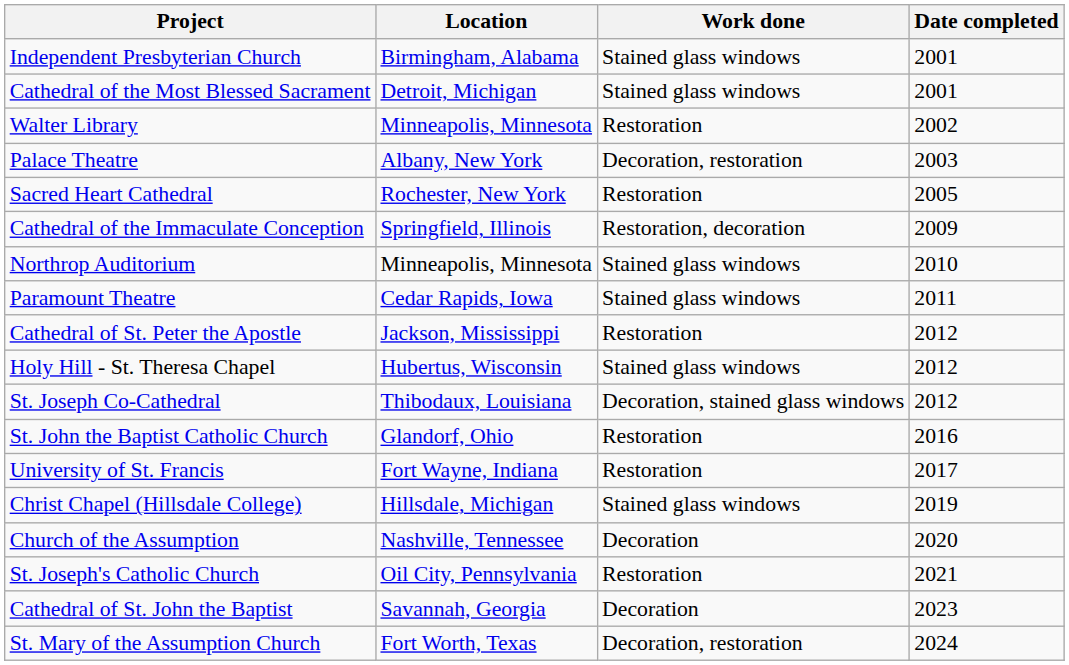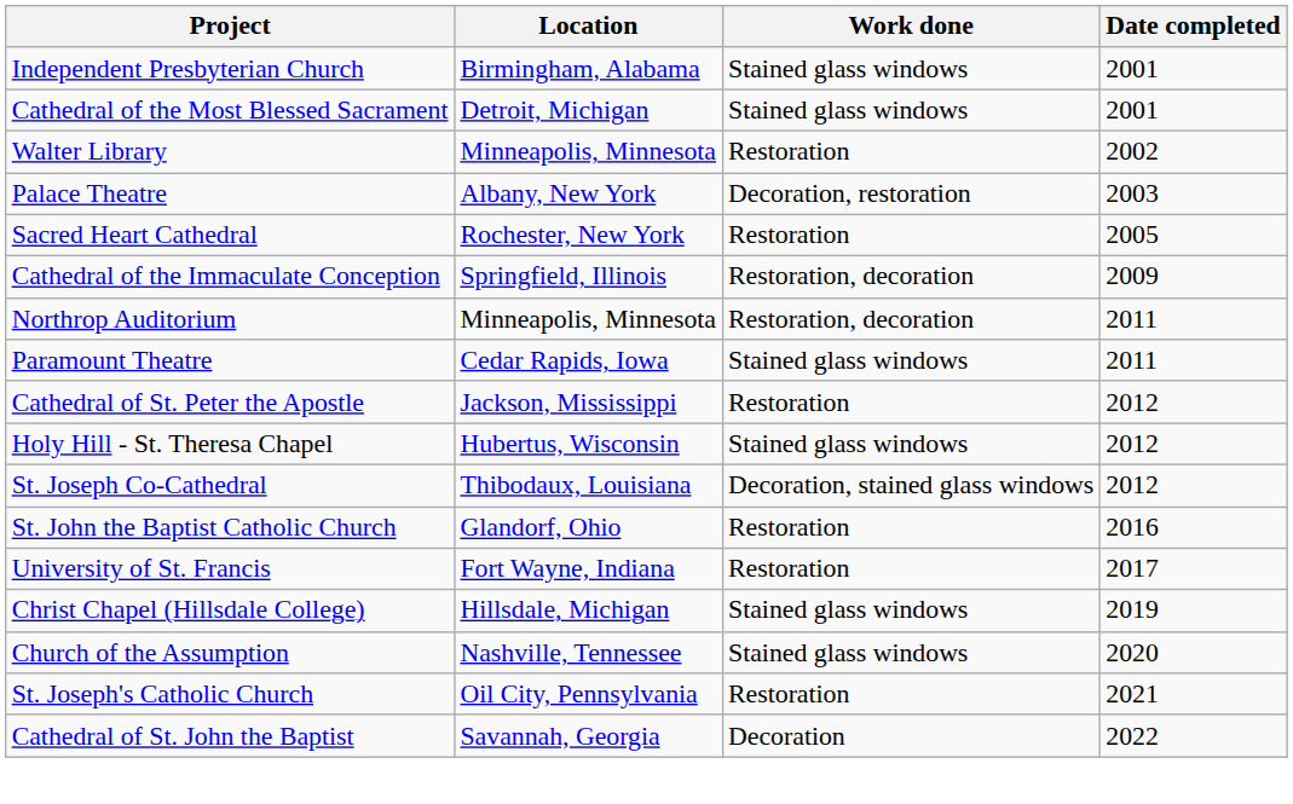Northrop Auditorium | Work done: Stained glass windows -> Restoration, decoration
Northrop Auditorium | Date completed: 2010 -> 2011
Church of the Assumption | Work done: Decoration -> Stained glass windows
Cathedral of St. John the Baptist | Date completed: 2023 -> 2022
- row: St. Mary of the Assumption Church | Fort Worth, Texas | Decoration, restoration | 2024
